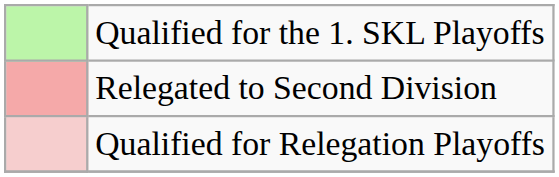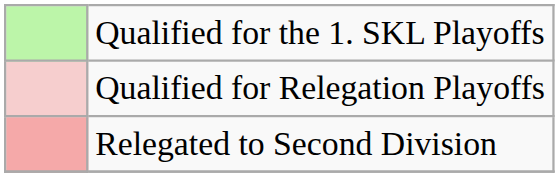rows swapped: Qualified for Relegation Playoffs <-> Relegated to Second Division
